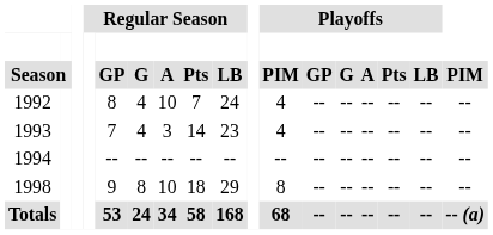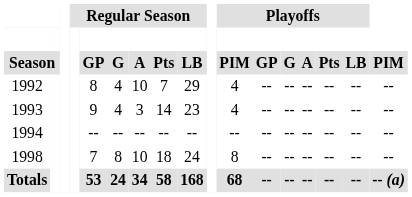1992 | Regular Season / LB: 24 -> 29
1993 | Regular Season / GP: 7 -> 9
1998 | Regular Season / GP: 9 -> 7
1998 | Regular Season / LB: 29 -> 24
